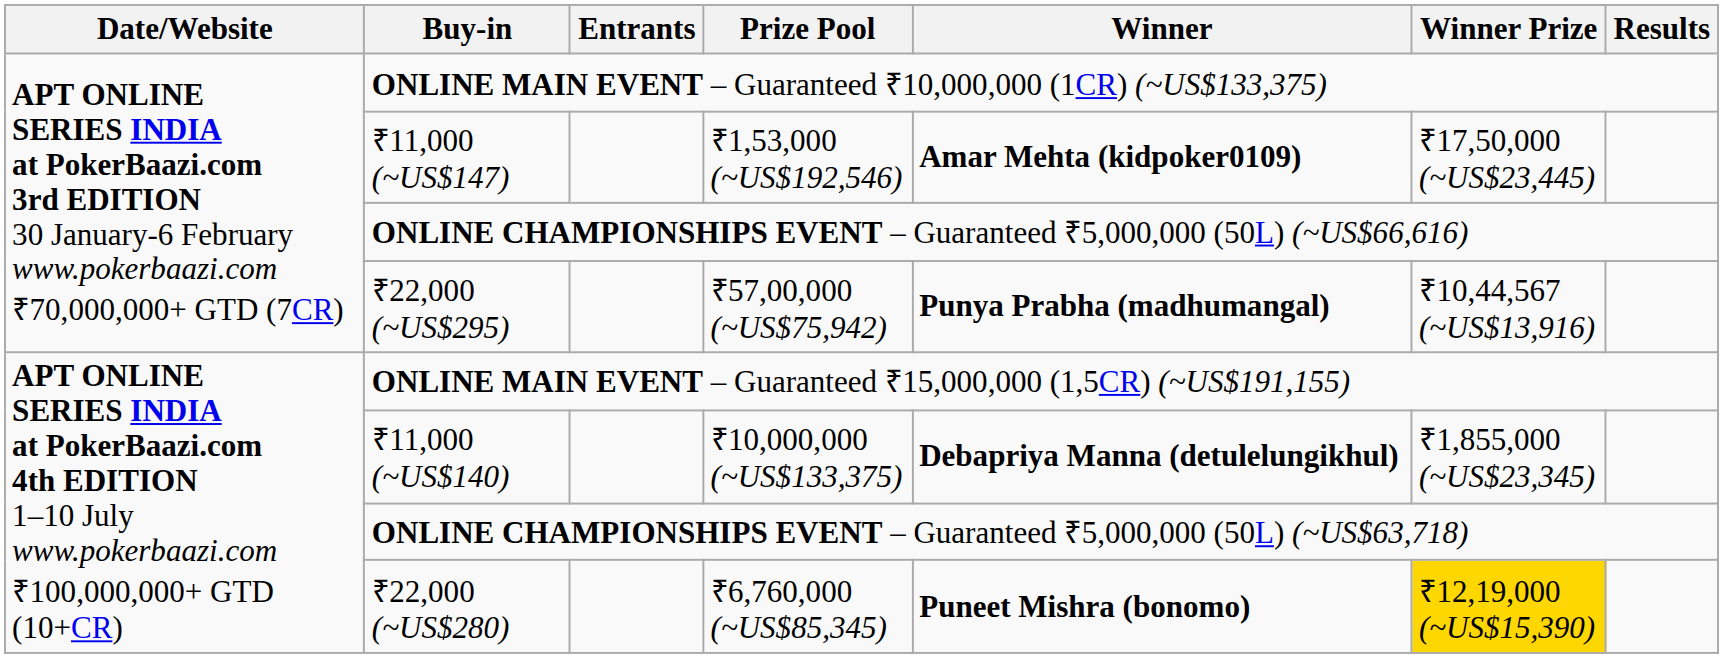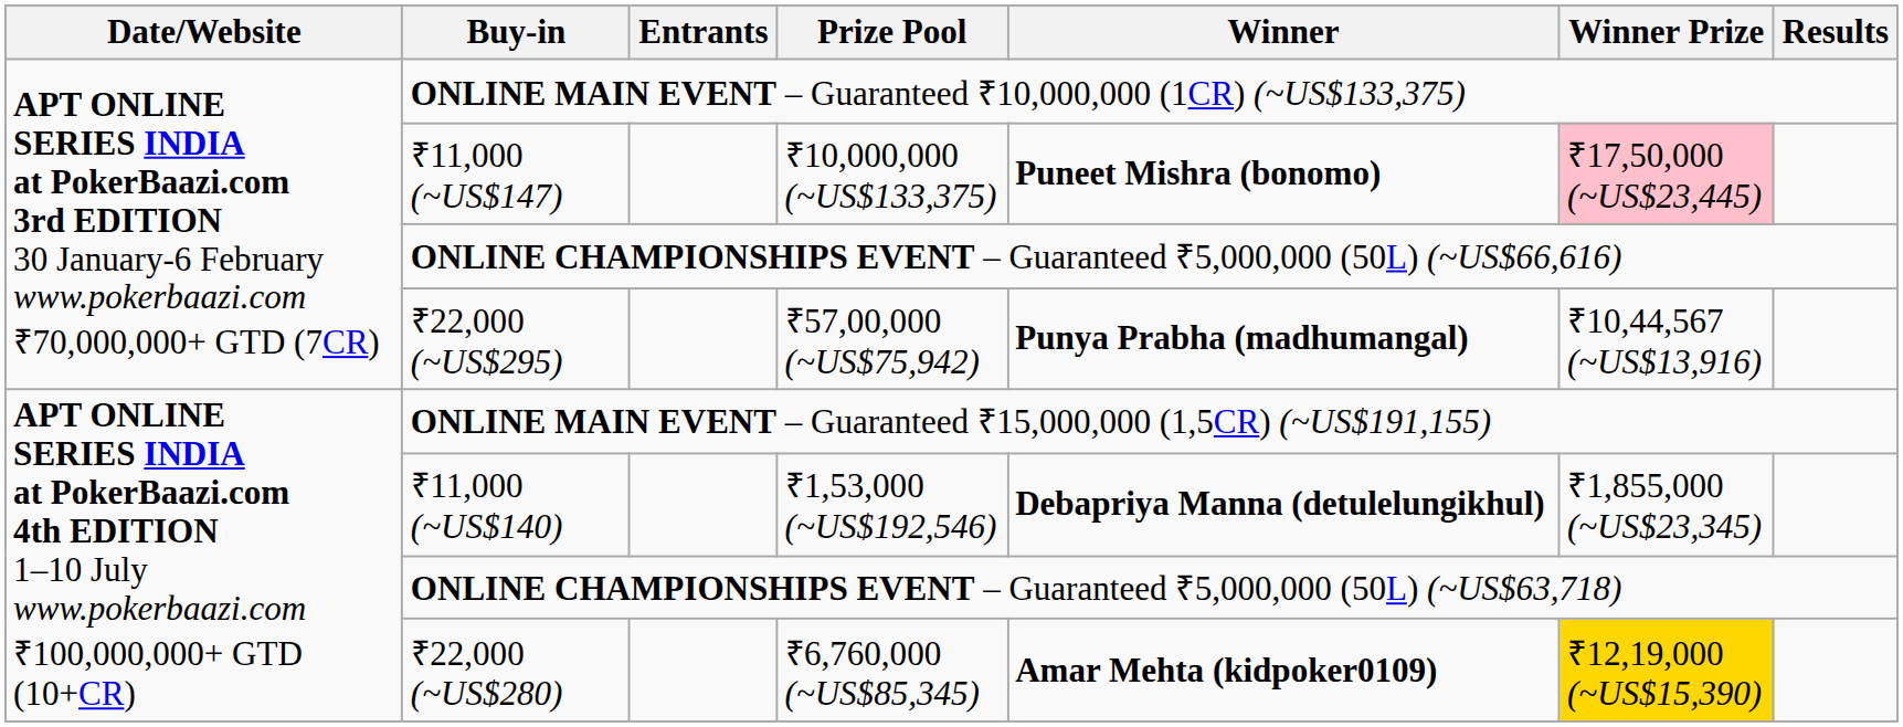₹11,000 (~US$147) | Prize Pool: ₹1,53,000 (~US$192,546) -> ₹10,000,000 (~US$133,375)
₹11,000 (~US$147) | Winner: Amar Mehta (kidpoker0109) -> Puneet Mishra (bonomo)
₹11,000 (~US$147) | Winner Prize: no background -> pink background
₹11,000 (~US$140) | Prize Pool: ₹10,000,000 (~US$133,375) -> ₹1,53,000 (~US$192,546)
₹22,000 (~US$280) | Winner: Puneet Mishra (bonomo) -> Amar Mehta (kidpoker0109)
